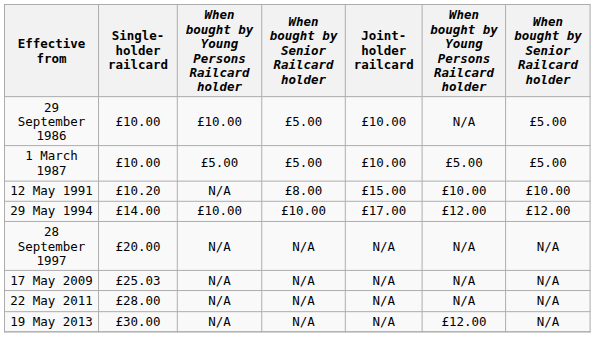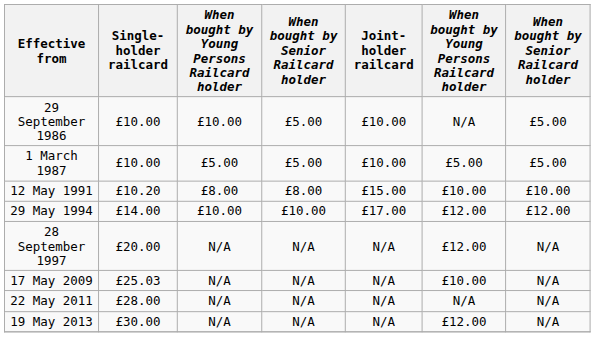12 May 1991 | column 3: N/A -> £8.00
28 September 1997 | column 6: N/A -> £12.00
17 May 2009 | column 6: N/A -> £10.00
